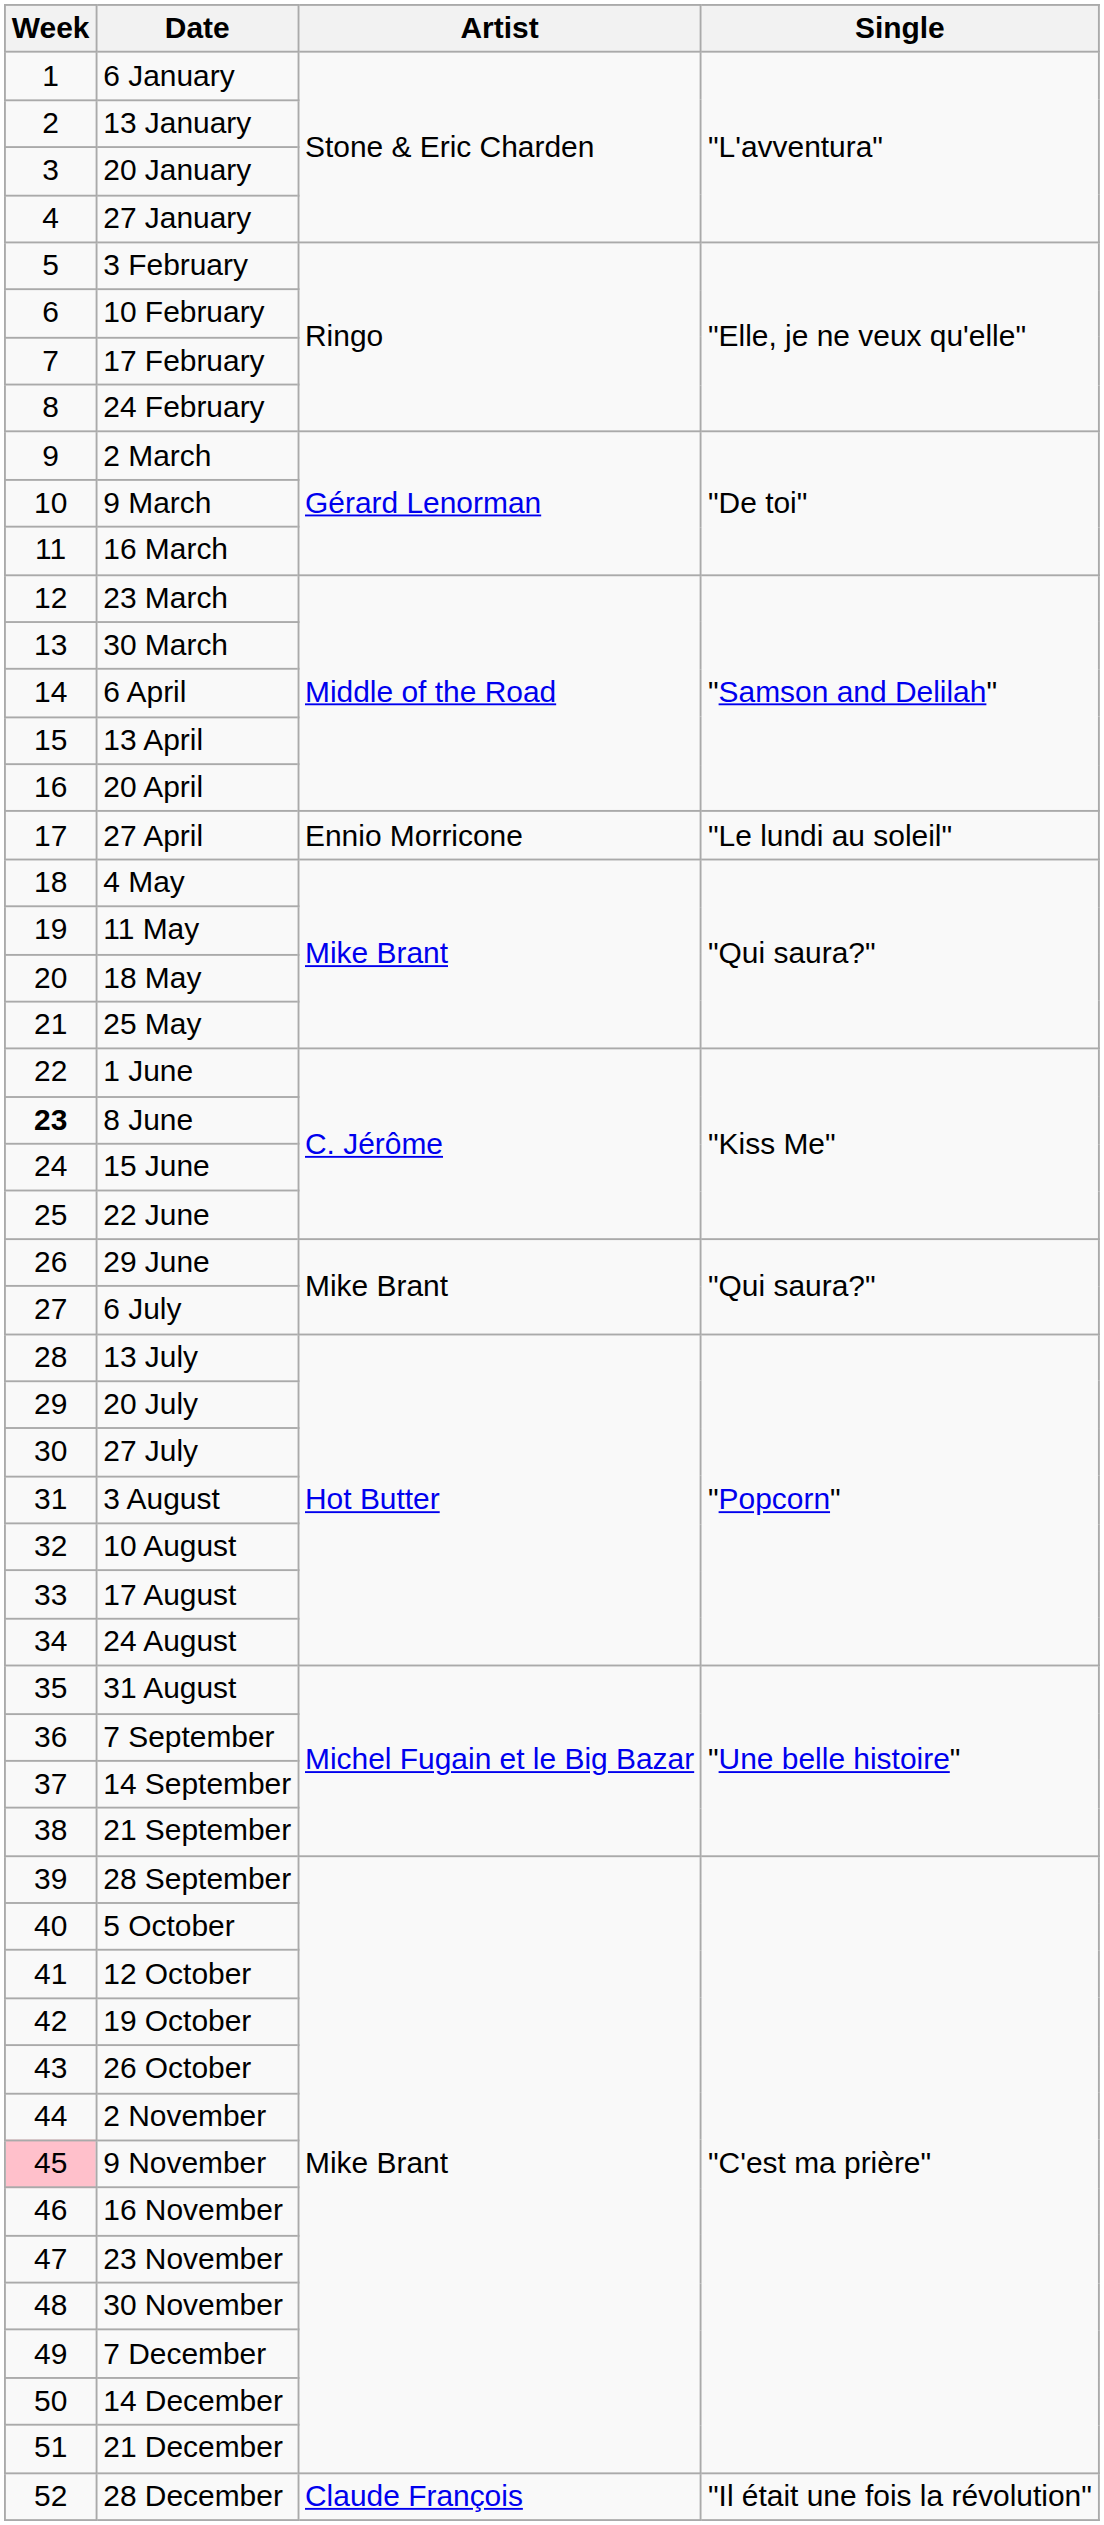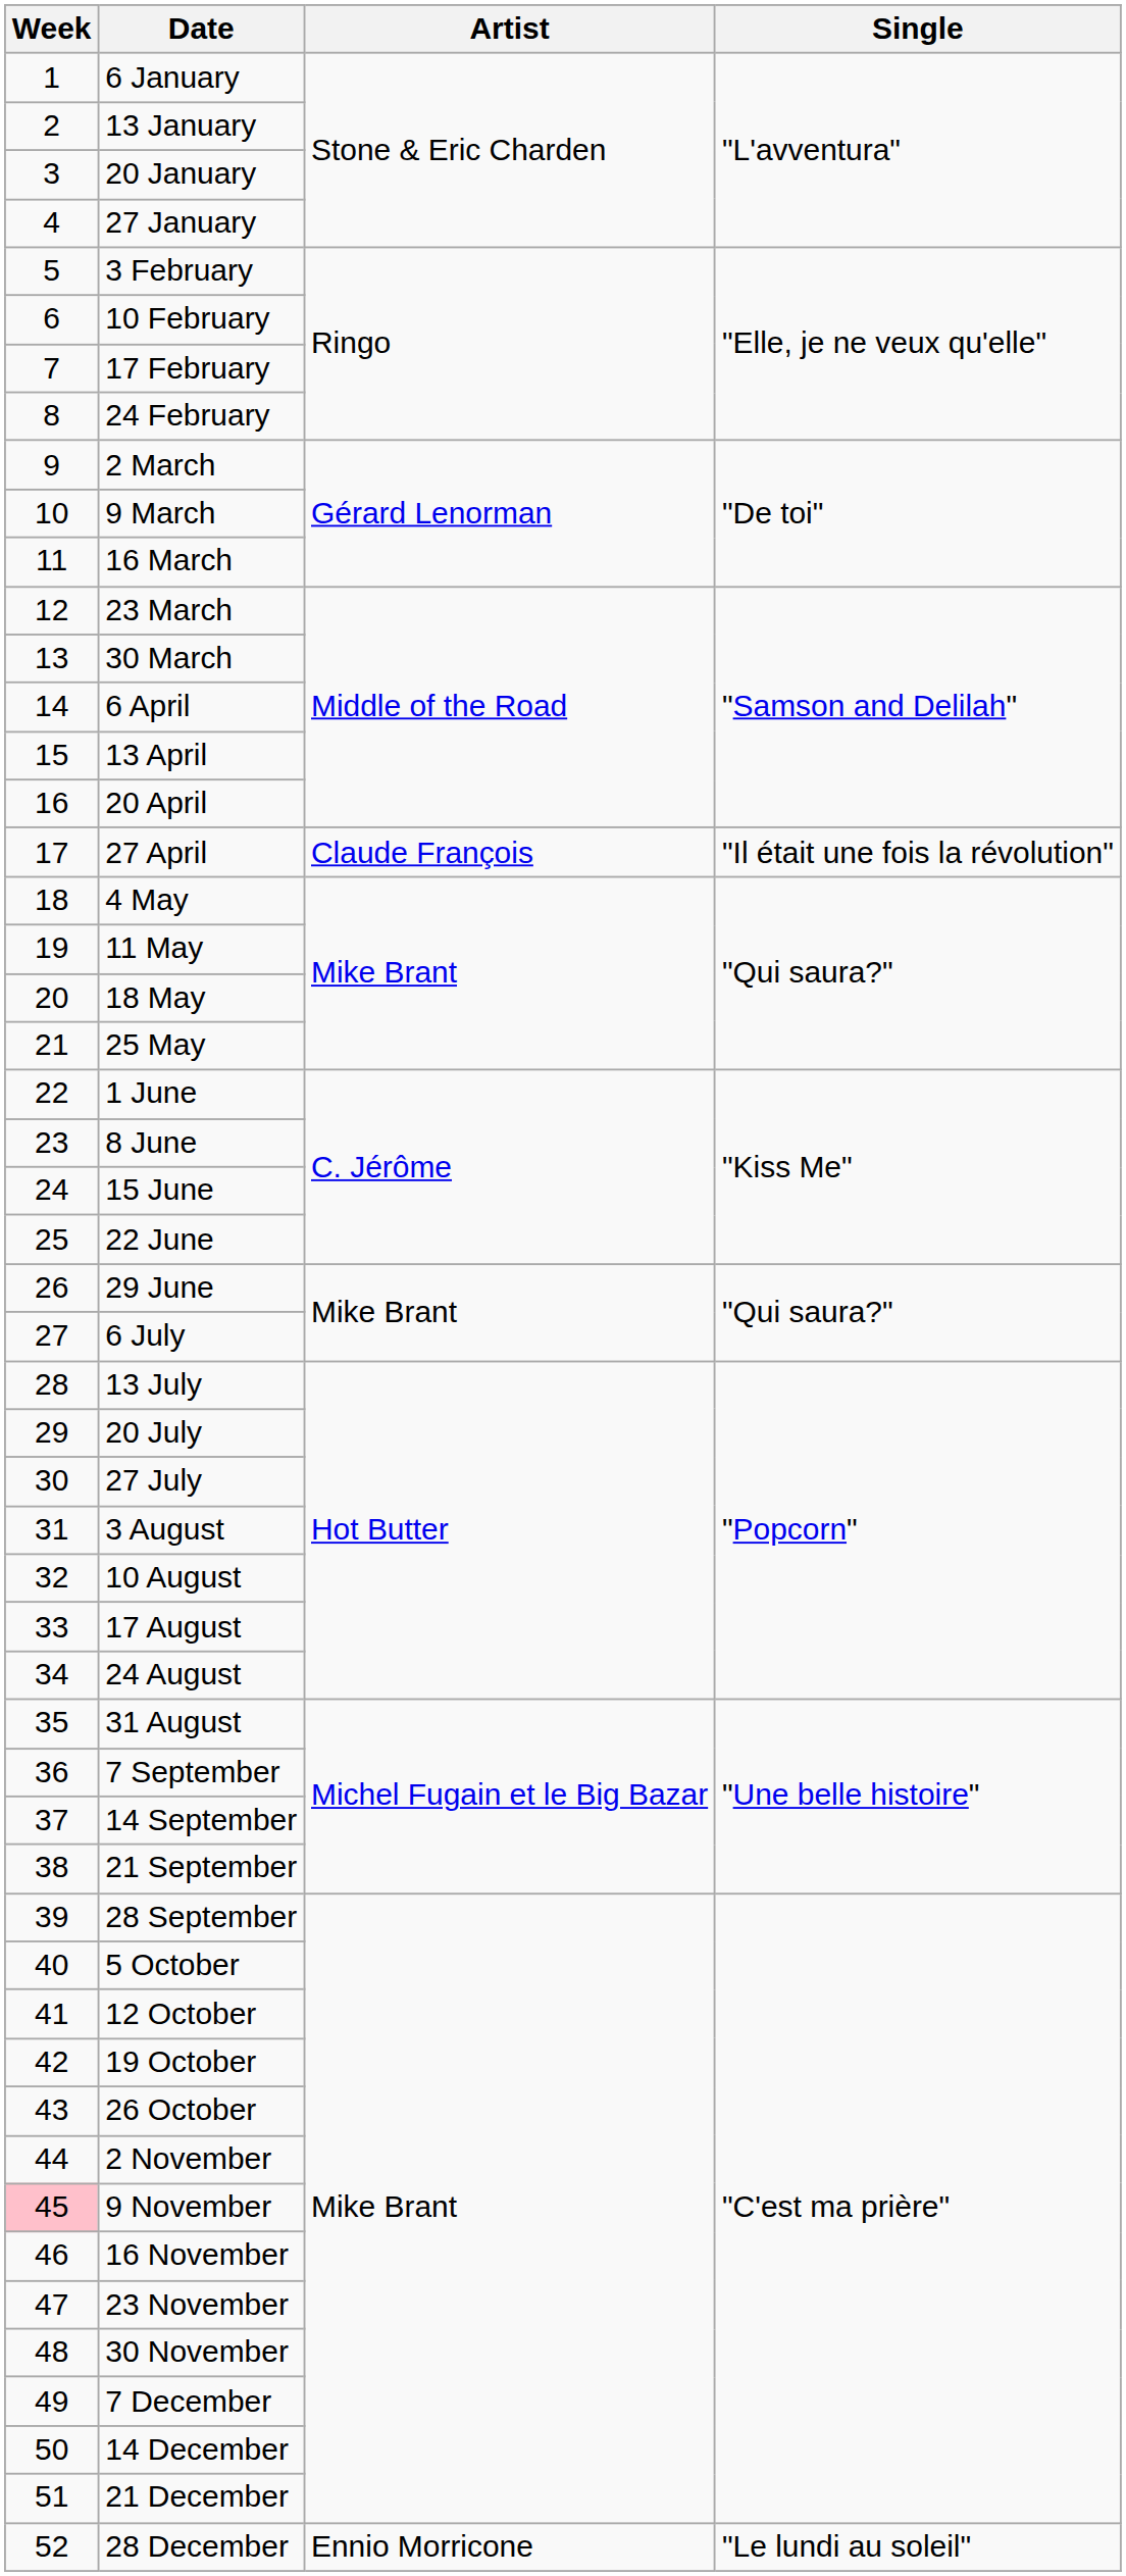27 April | Artist: Ennio Morricone -> Claude François
27 April | Single: "Le lundi au soleil" -> "Il était une fois la révolution"
8 June | Week: bold -> normal
28 December | Artist: Claude François -> Ennio Morricone
28 December | Single: "Il était une fois la révolution" -> "Le lundi au soleil"
